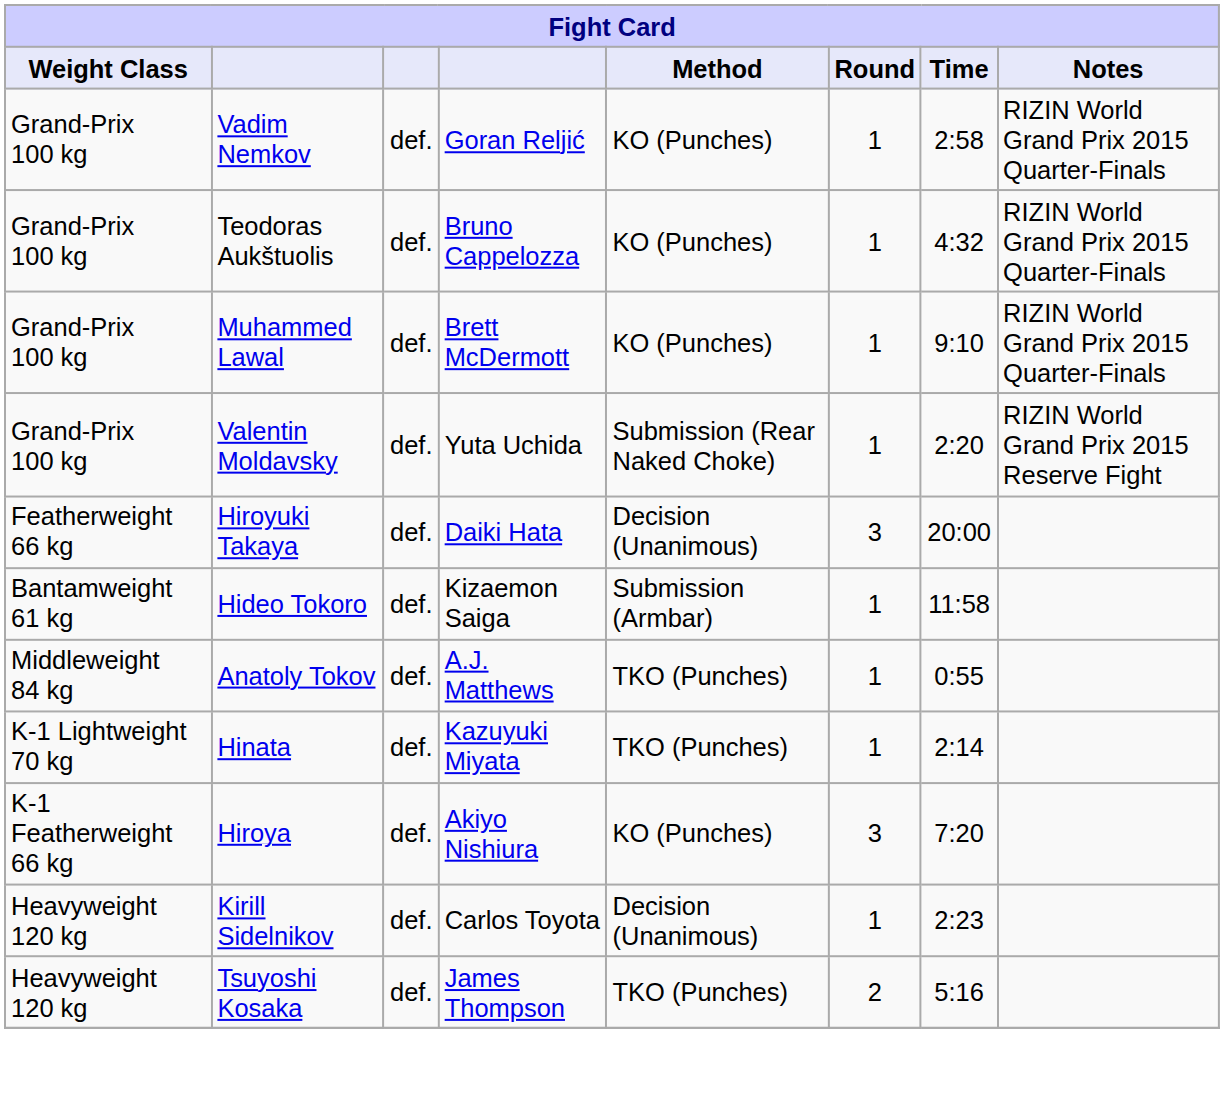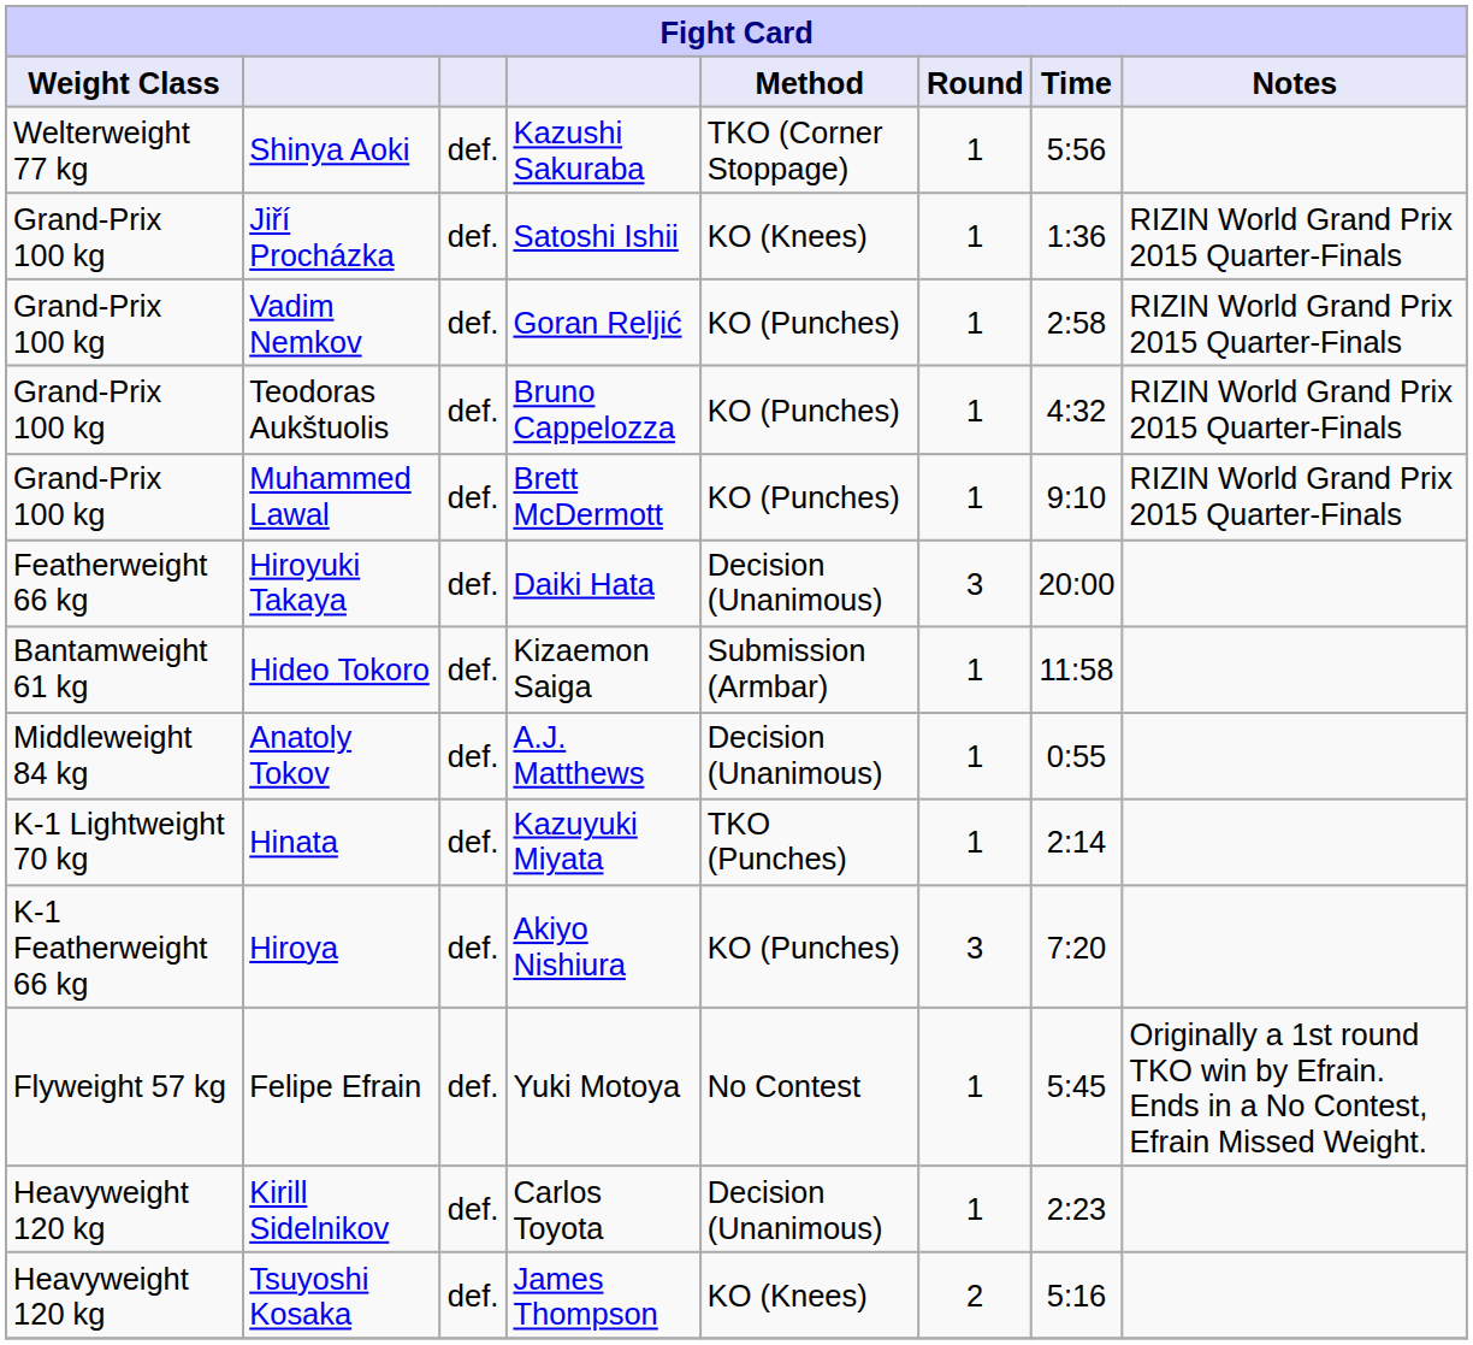+ row: Welterweight 77 kg | Shinya Aoki | def. | Kazushi Sakuraba | TKO (Corner Stoppage) | 1 | 5:56
+ row: Grand-Prix 100 kg | Jiří Procházka | def. | Satoshi Ishii | KO (Knees) | 1 | 1:36 | RIZIN World Grand Prix 2015 Quarter-Finals
- row: Grand-Prix 100 kg | Valentin Moldavsky | def. | Yuta Uchida | Submission (Rear Naked Choke) | 1 | 2:20 | RIZIN World Grand Prix 2015 Reserve Fight
Anatoly Tokov | Method: TKO (Punches) -> Decision (Unanimous)
+ row: Flyweight 57 kg | Felipe Efrain | def. | Yuki Motoya | No Contest | 1 | 5:45 | Originally a 1st round TKO win by Efrain. Ends in a No Contest, Efrain Missed Weight.
Tsuyoshi Kosaka | Method: TKO (Punches) -> KO (Knees)
